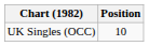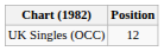UK Singles (OCC) | Position: 10 -> 12
